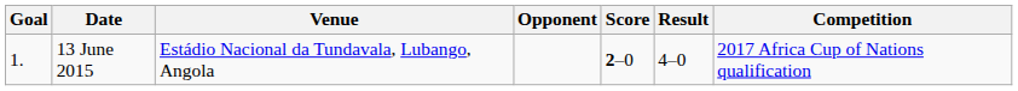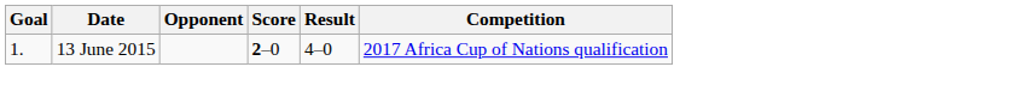- column: Venue | Estádio Nacional da Tundavala, Lubango, Angola
